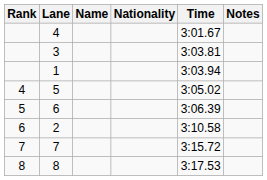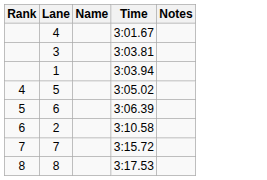- column: Nationality
